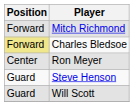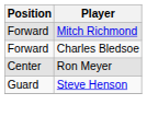Charles Bledsoe | Position: khaki background -> no background
- row: Guard | Will Scott
